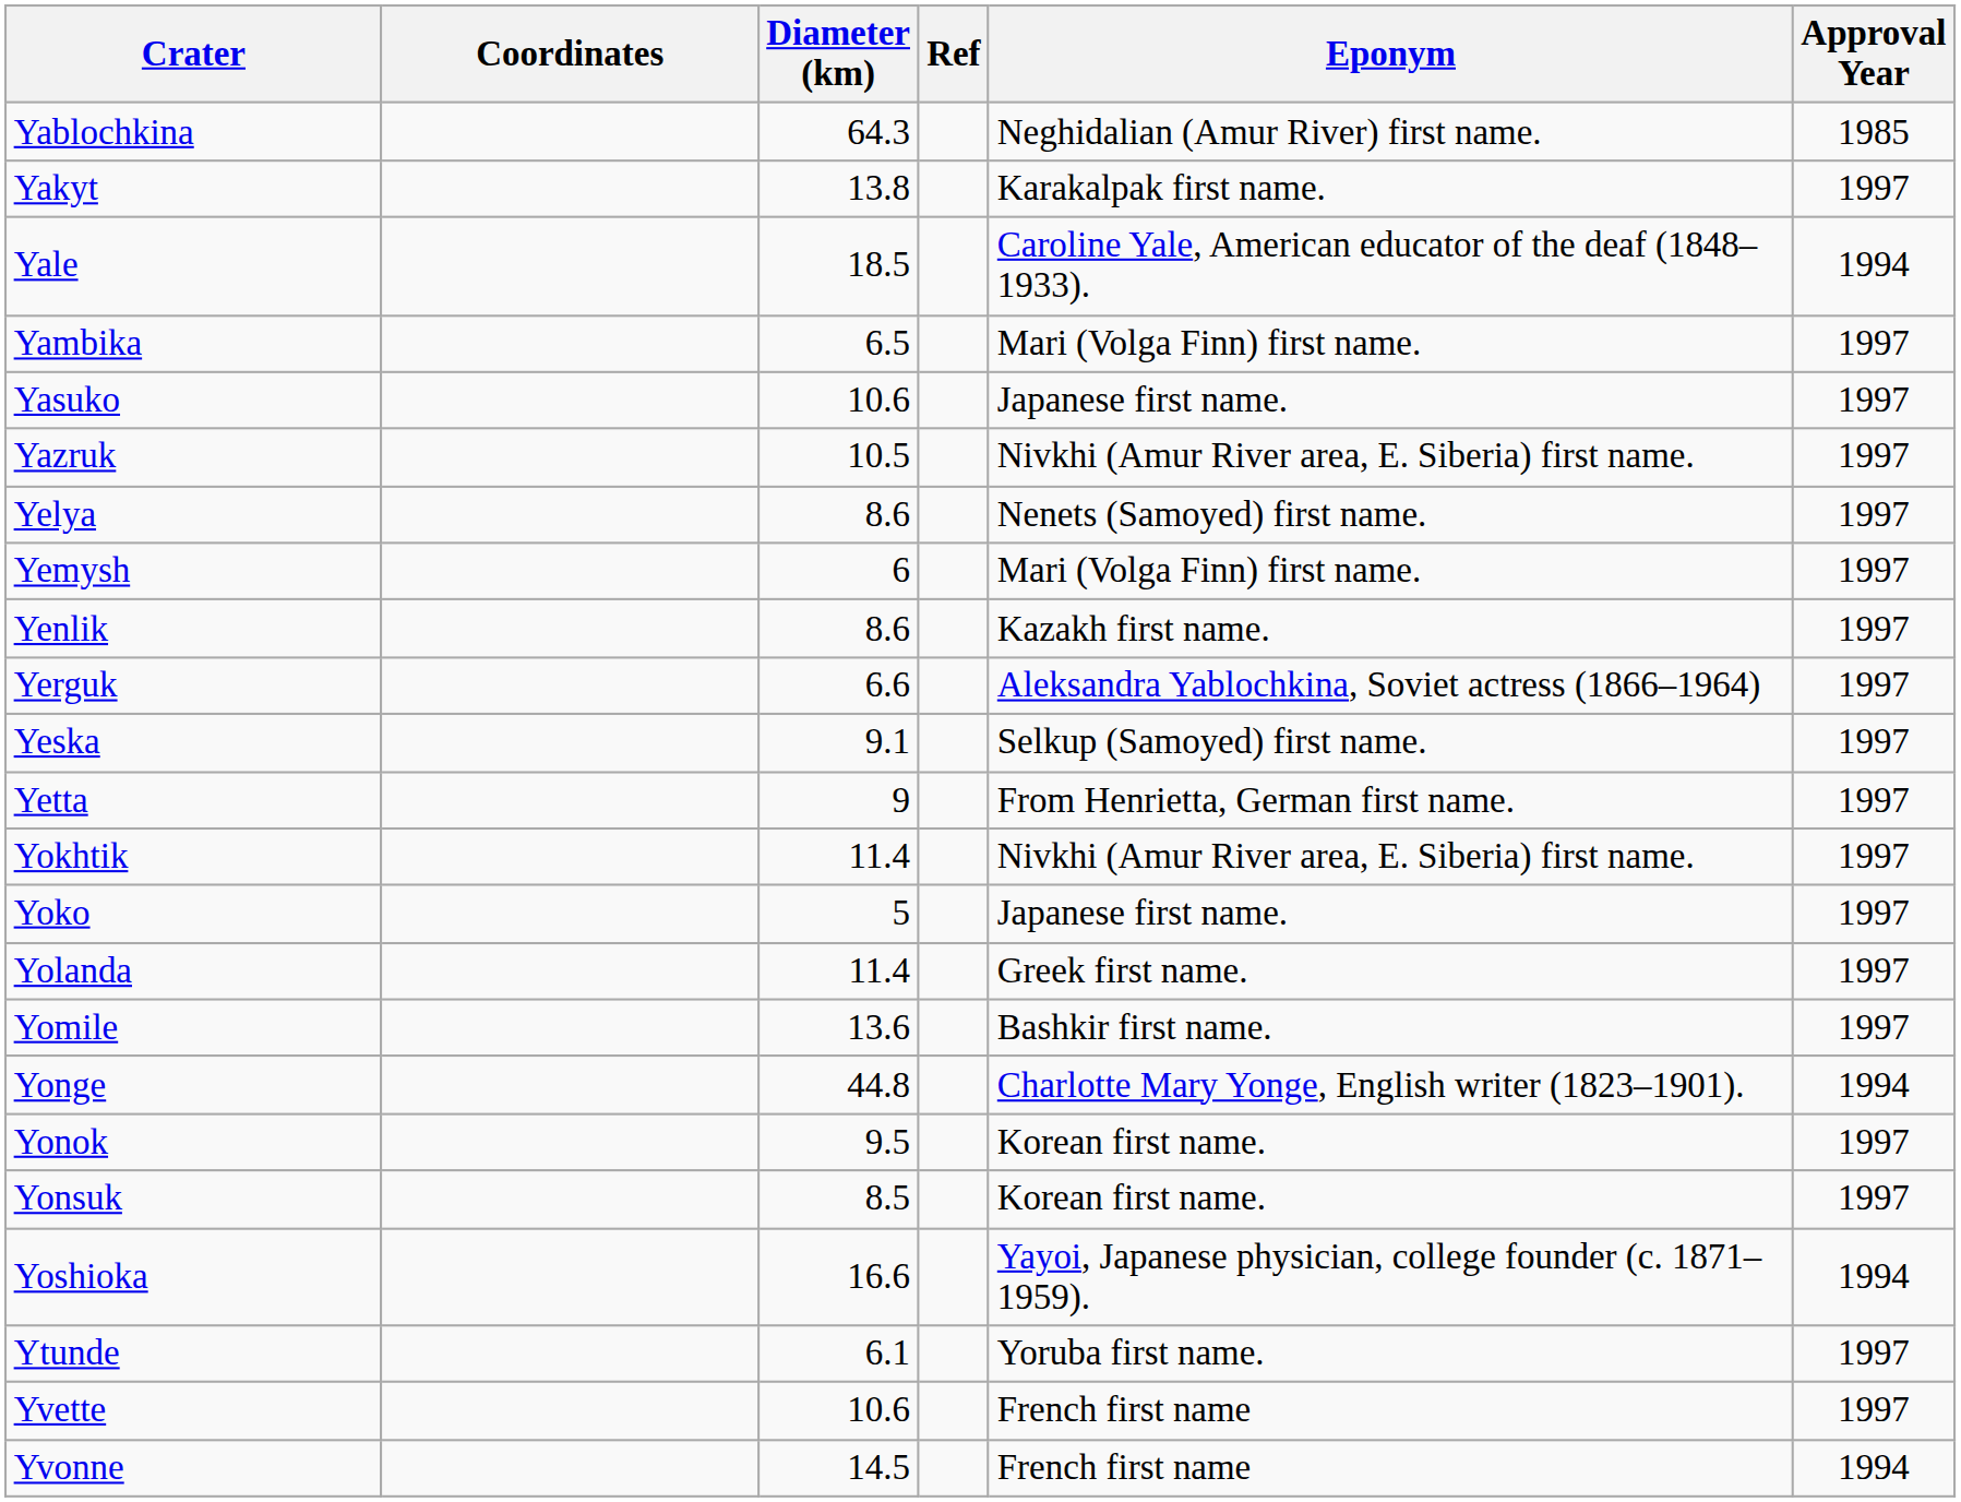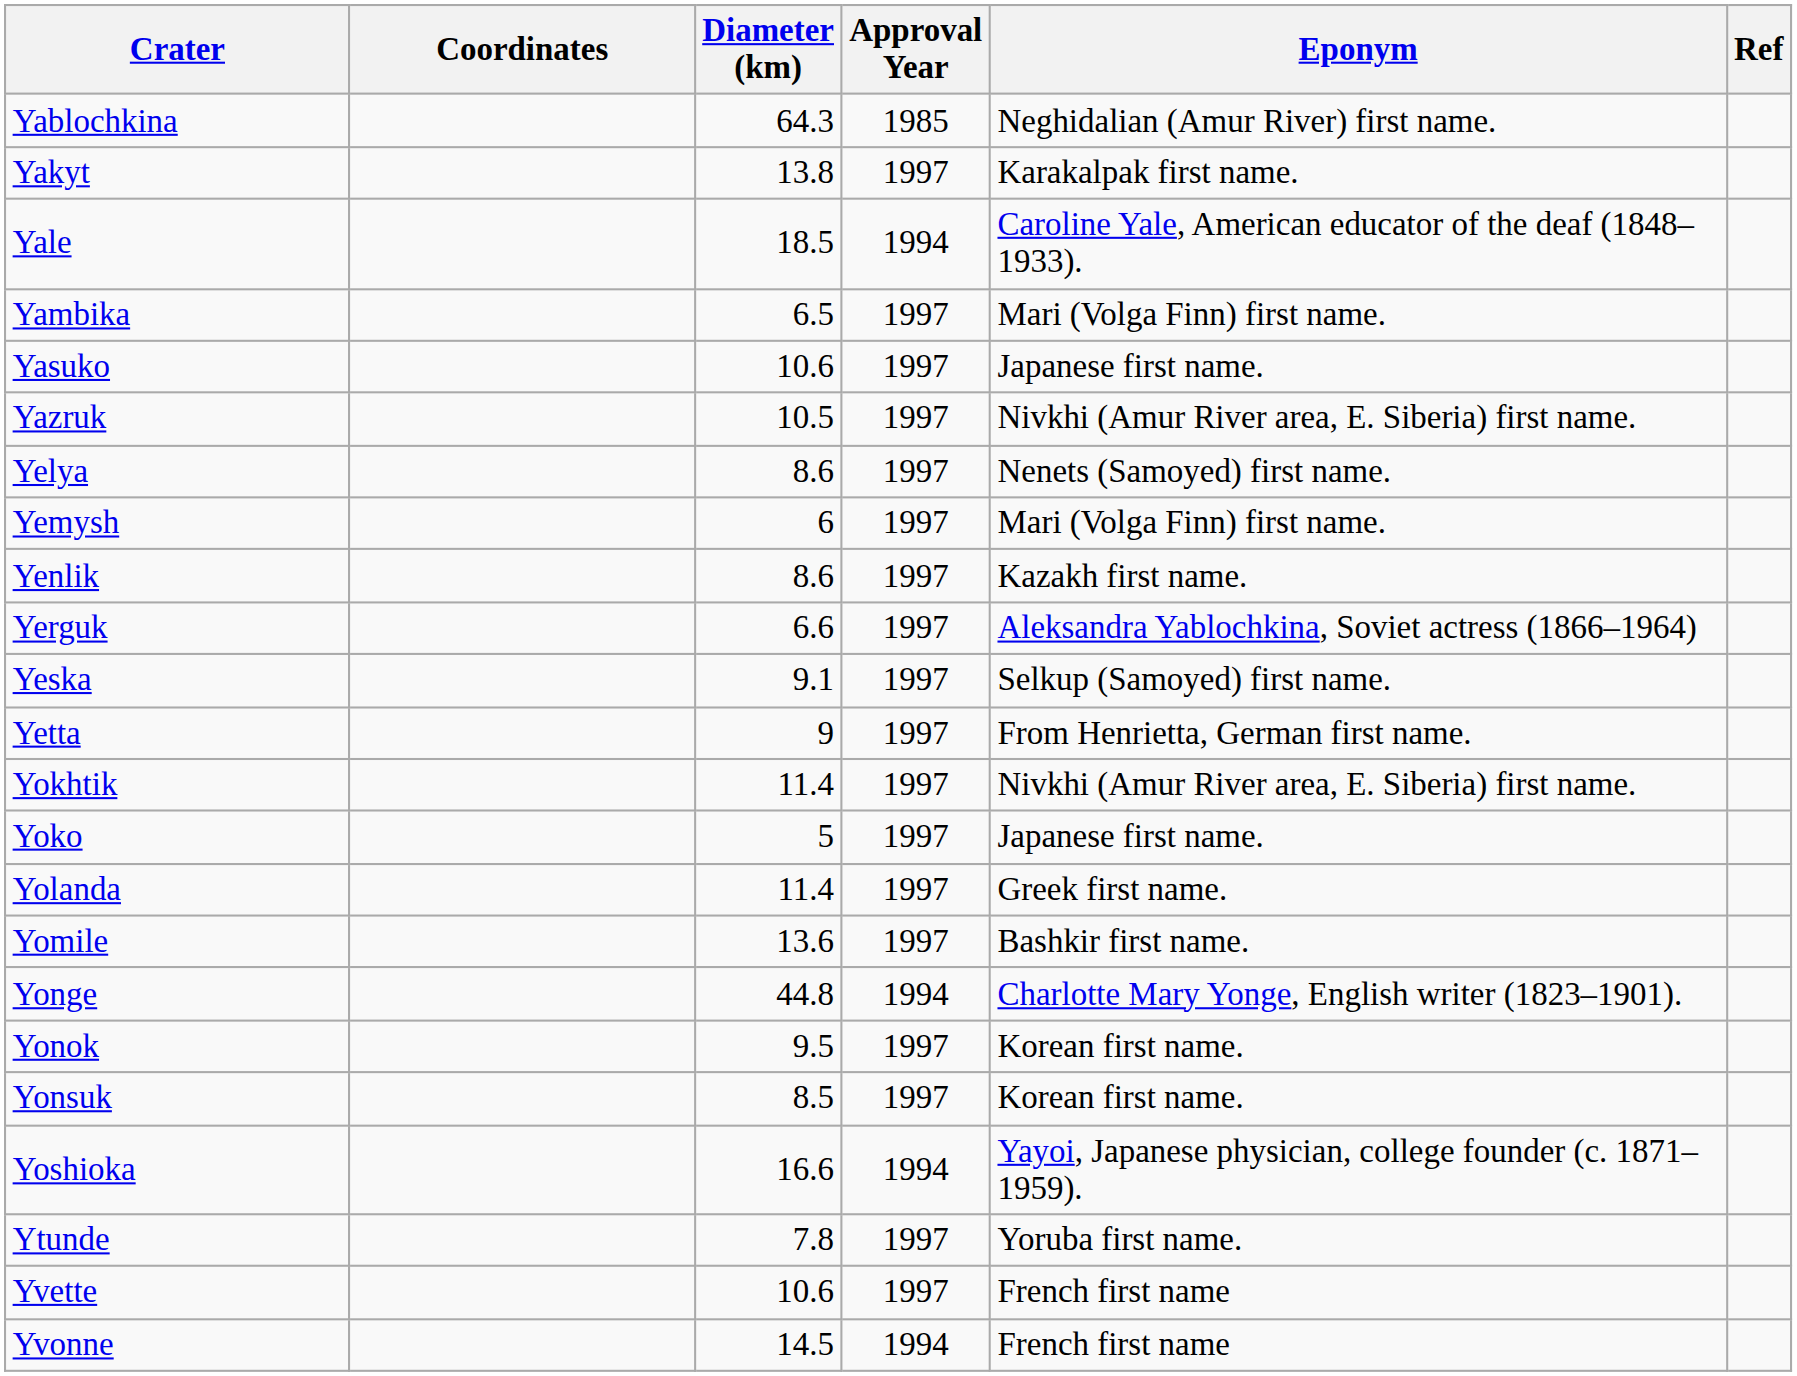columns swapped: Approval Year <-> Ref
Ytunde | Diameter (km): 6.1 -> 7.8
